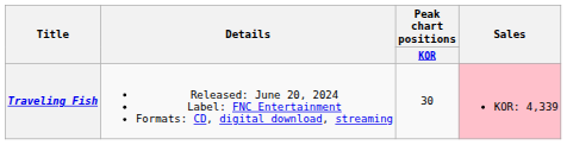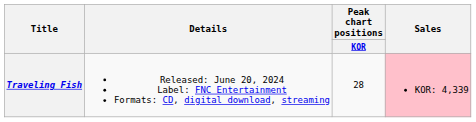Traveling Fish | Peak chart positions / KOR: 30 -> 28
